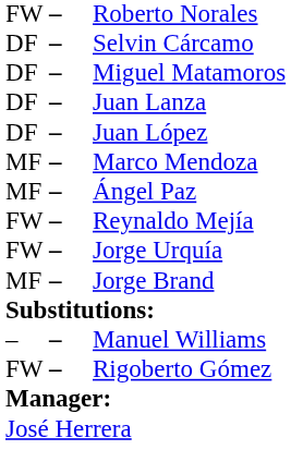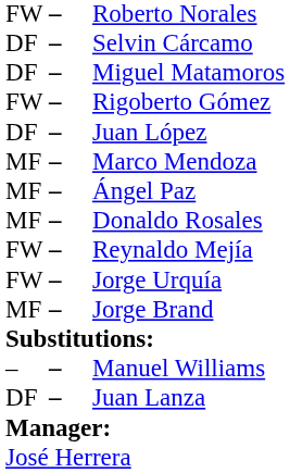rows swapped: Juan Lanza <-> Rigoberto Gómez
+ row: MF | – | Donaldo Rosales
